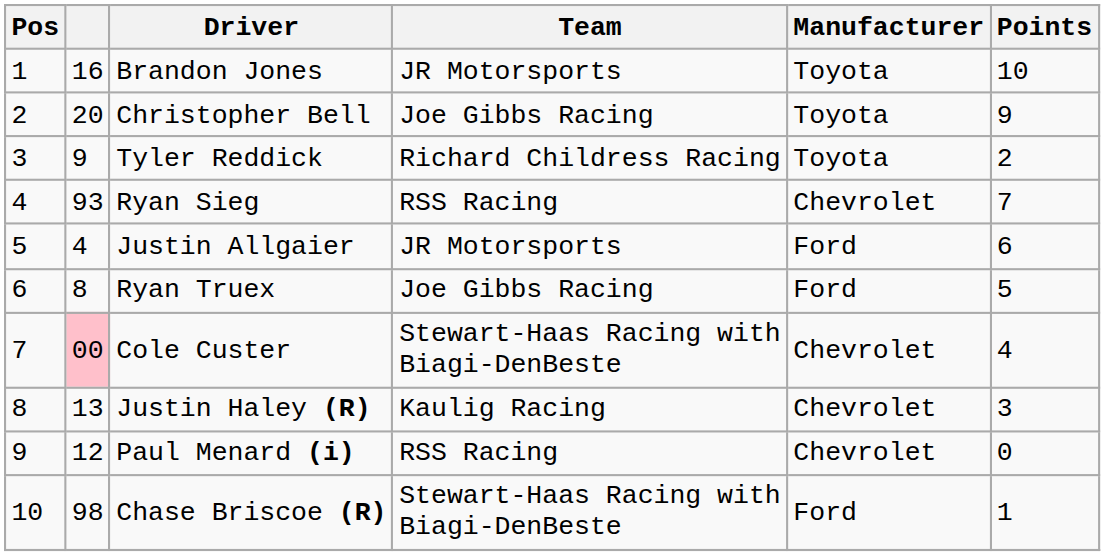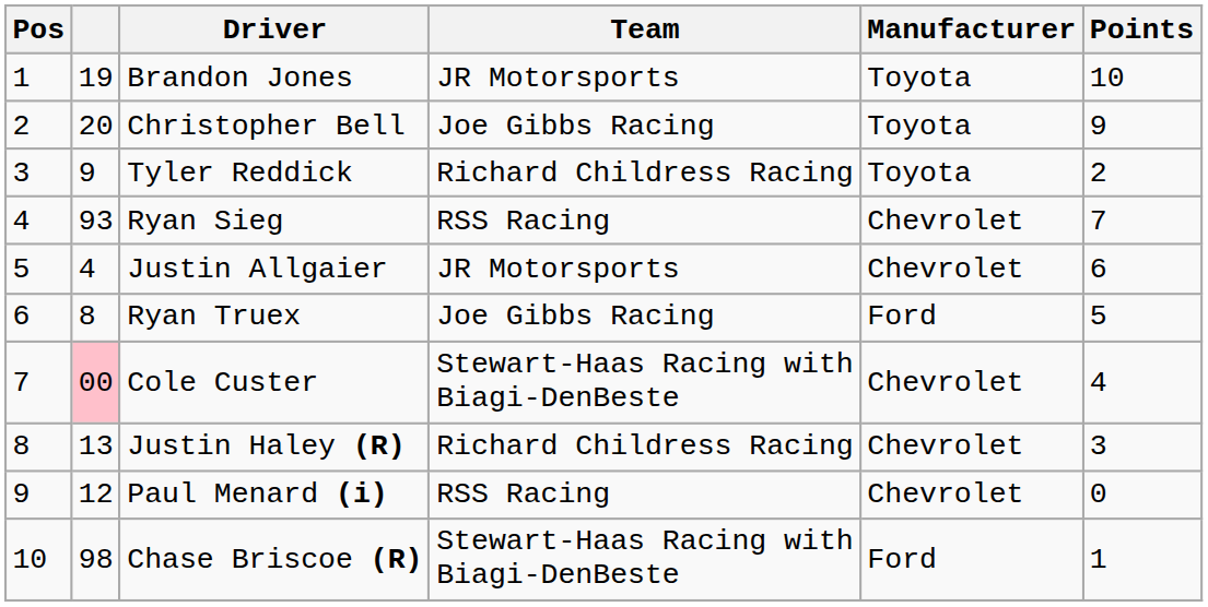Brandon Jones | column 2: 16 -> 19
Justin Allgaier | Manufacturer: Ford -> Chevrolet
Justin Haley (R) | Team: Kaulig Racing -> Richard Childress Racing
